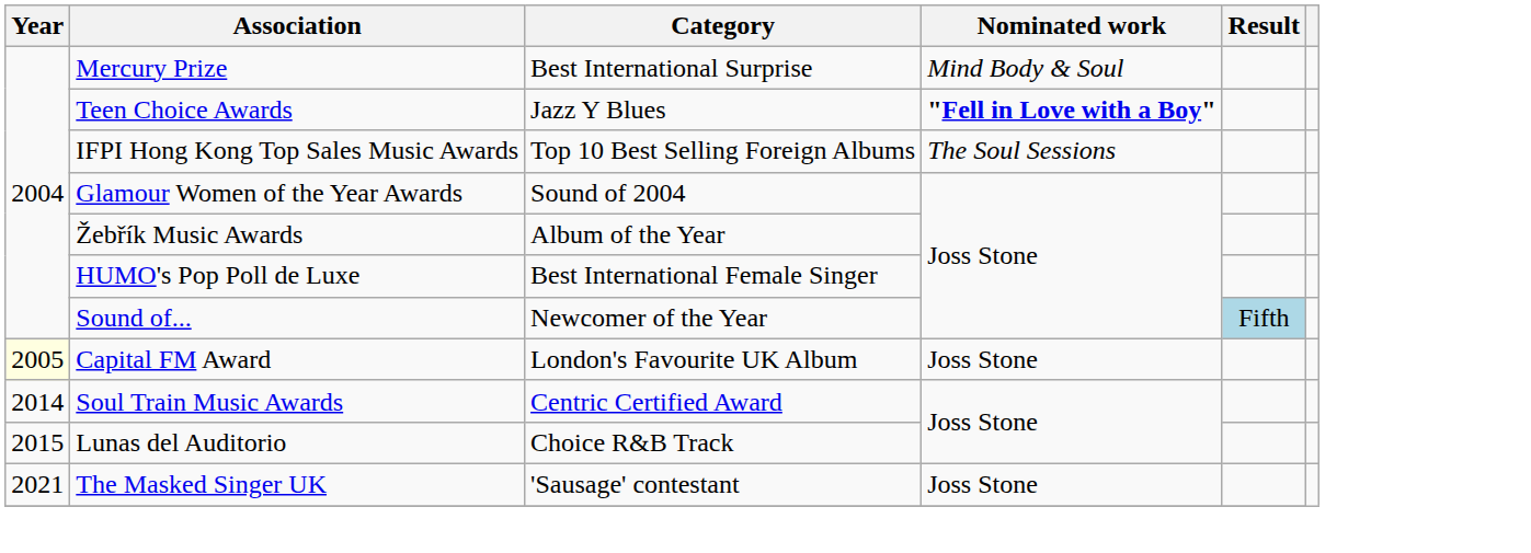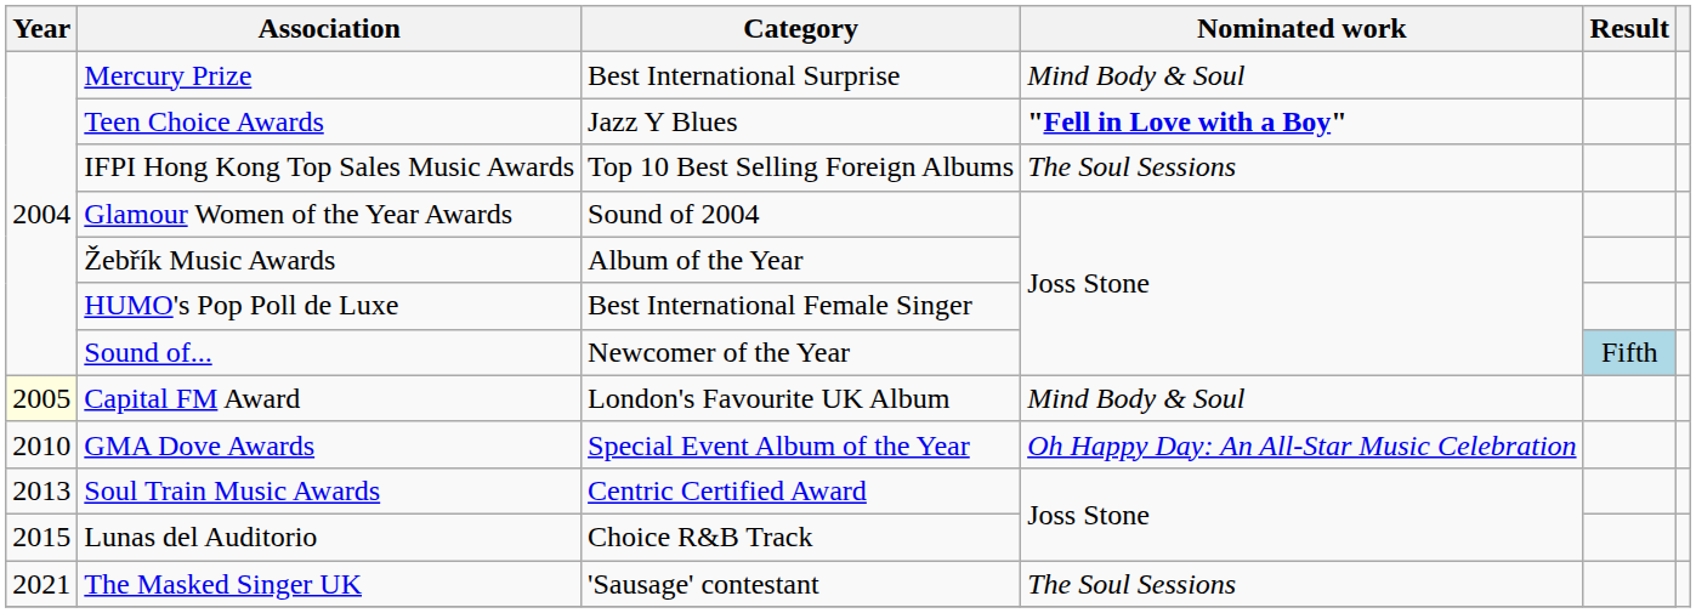Capital FM Award | Nominated work: Joss Stone -> Mind Body & Soul
+ row: 2010 | GMA Dove Awards | Special Event Album of the Year | Oh Happy Day: An All-Star Music Celebration
Soul Train Music Awards | Year: 2014 -> 2013
The Masked Singer UK | Nominated work: Joss Stone -> The Soul Sessions
